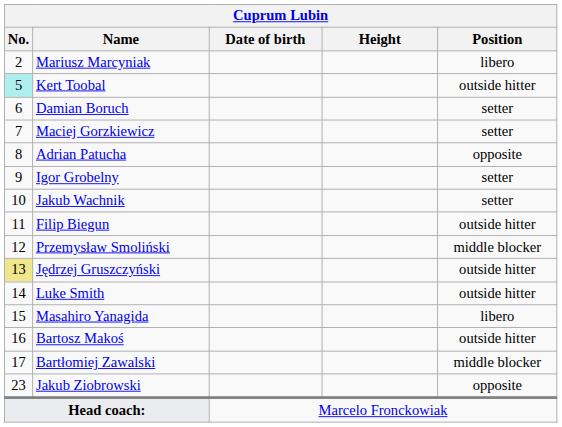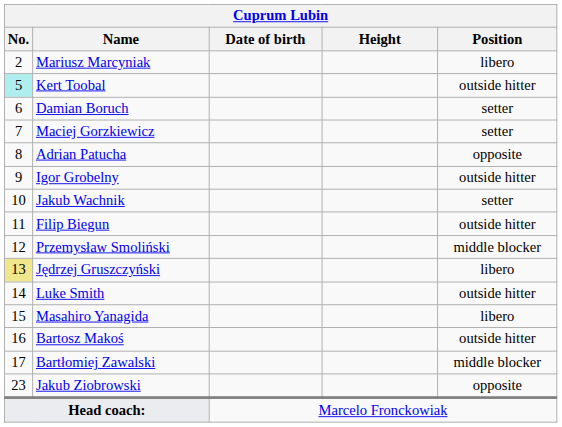Igor Grobelny | Position: setter -> outside hitter
Jędrzej Gruszczyński | Position: outside hitter -> libero
